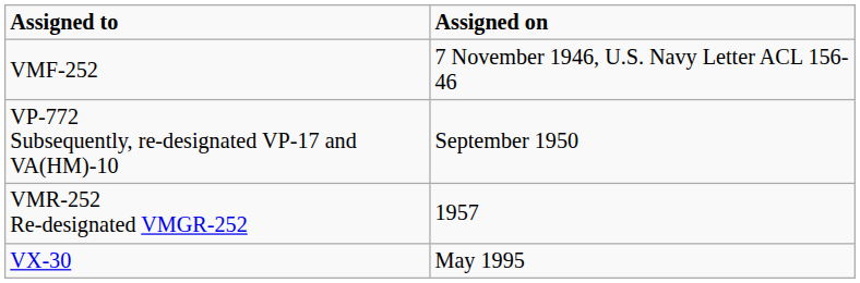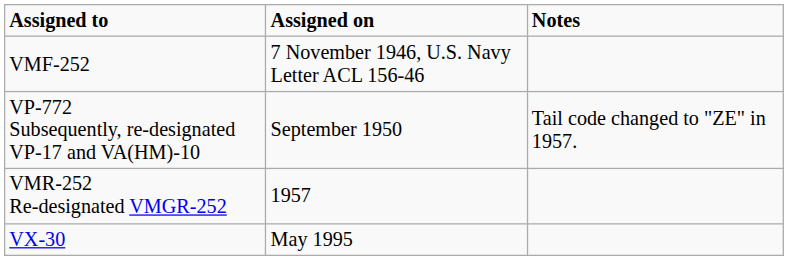+ column: Notes | Tail code changed to "ZE" in 1957.
